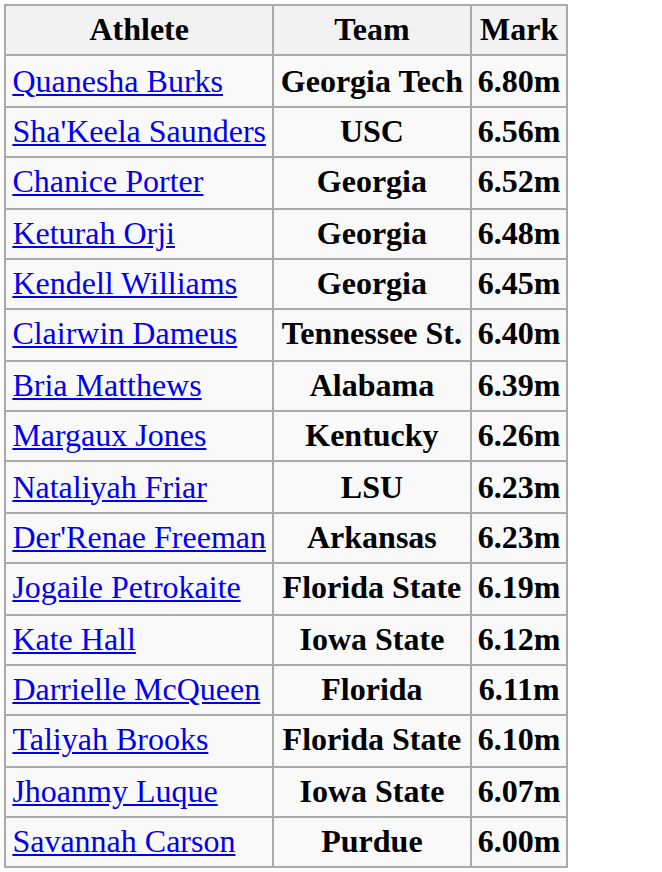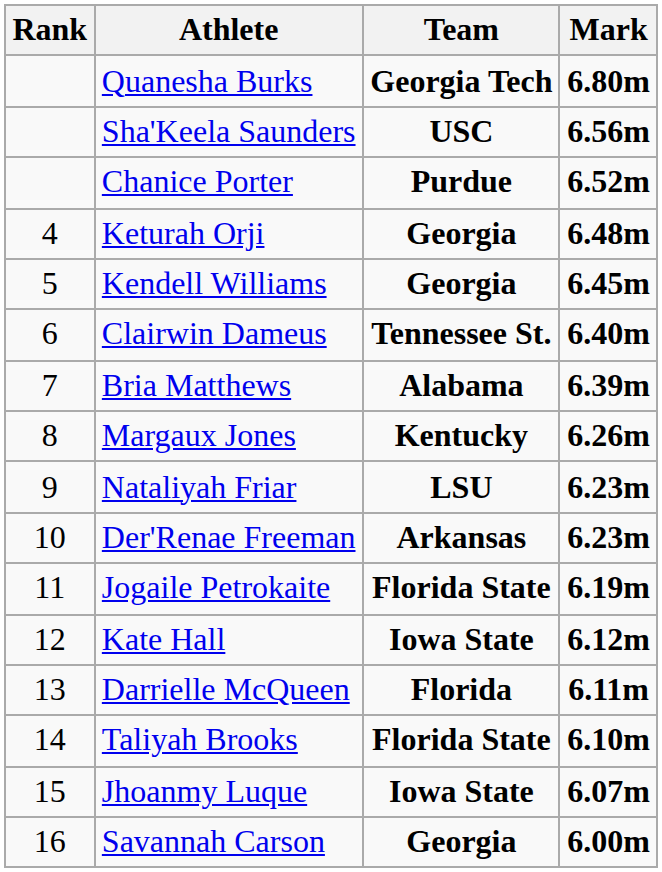+ column: Rank | 4 | 5 | 6 | 7 | 8 | 9 | 10 | 11 | 12 | 13 | 14 | 15 | 16
Chanice Porter | Team: Georgia -> Purdue
Savannah Carson | Team: Purdue -> Georgia
